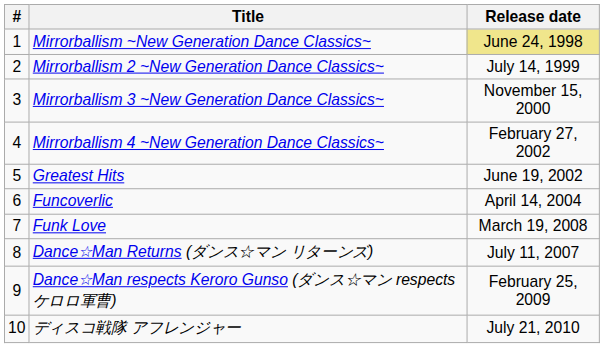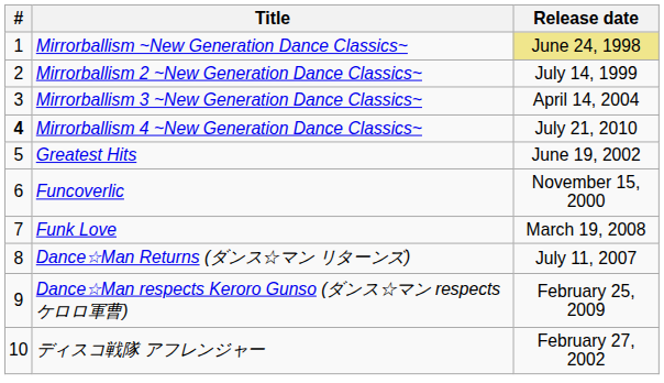Mirrorballism 3 ~New Generation Dance Classics~ | Release date: November 15, 2000 -> April 14, 2004
Mirrorballism 4 ~New Generation Dance Classics~ | #: normal -> bold
Mirrorballism 4 ~New Generation Dance Classics~ | Release date: February 27, 2002 -> July 21, 2010
Funcoverlic | Release date: April 14, 2004 -> November 15, 2000
ディスコ戦隊 アフレンジャー | Release date: July 21, 2010 -> February 27, 2002
